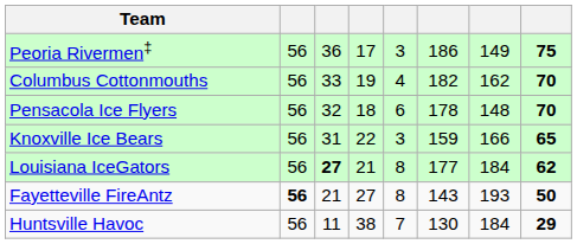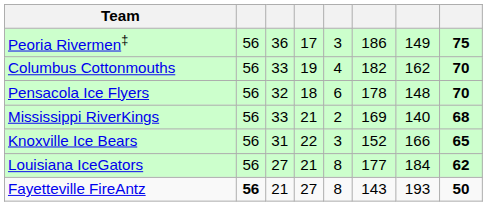+ row: Mississippi RiverKings | 56 | 33 | 21 | 2 | 169 | 140 | 68
Knoxville Ice Bears | column 6: 159 -> 152
Louisiana IceGators | column 3: bold -> normal
- row: Huntsville Havoc | 56 | 11 | 38 | 7 | 130 | 184 | 29
